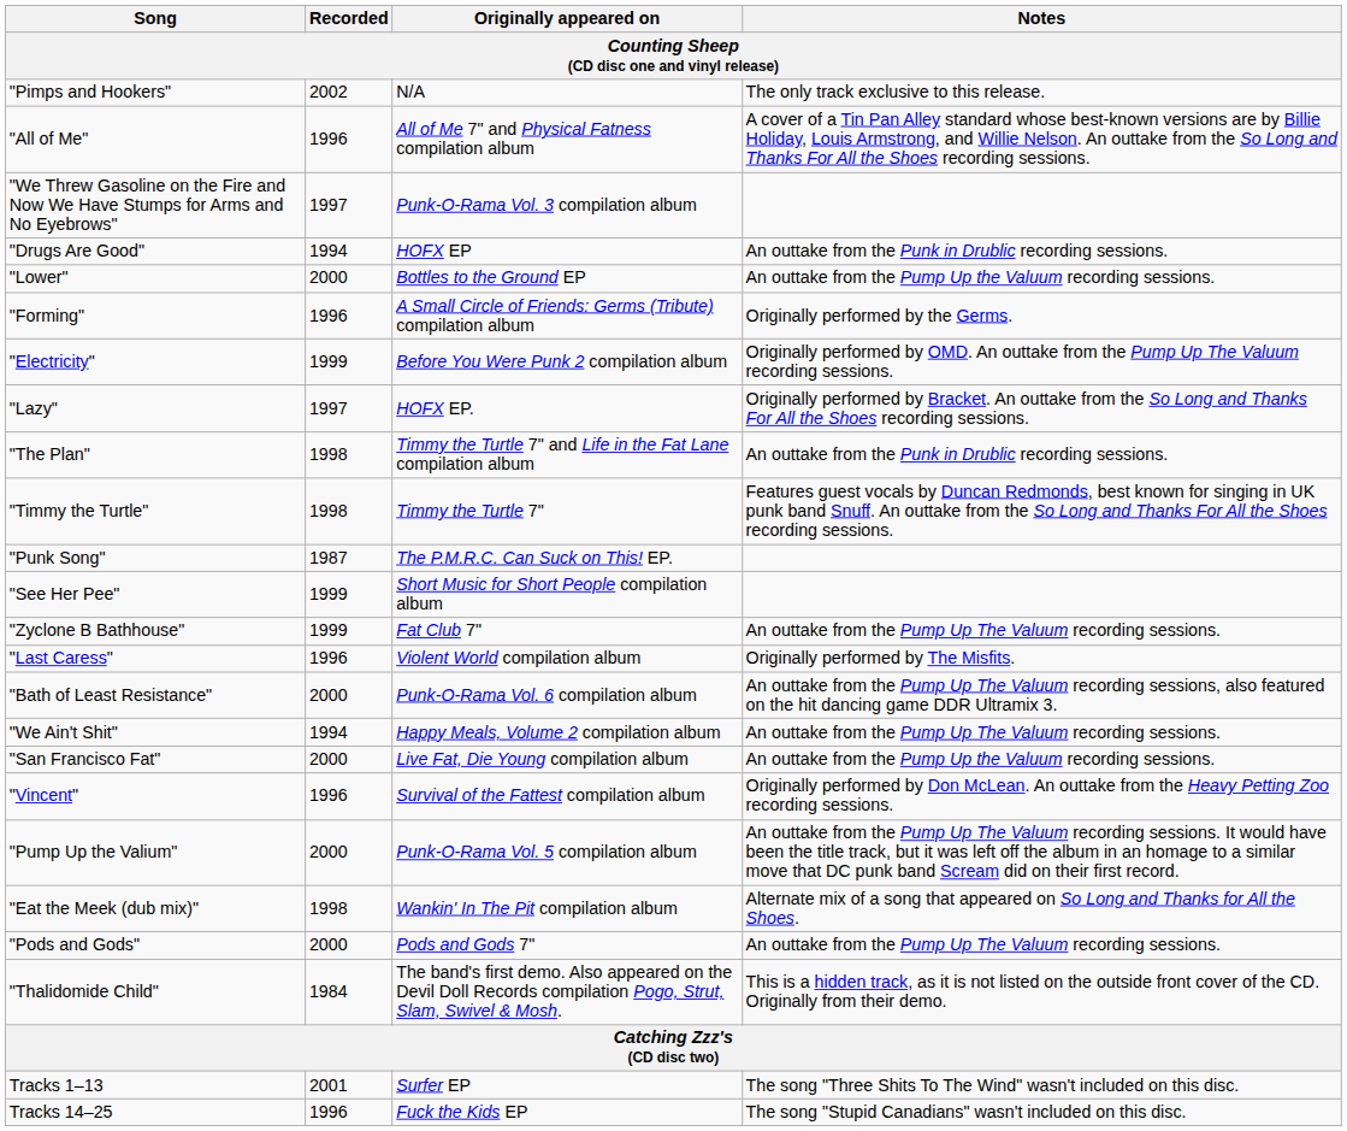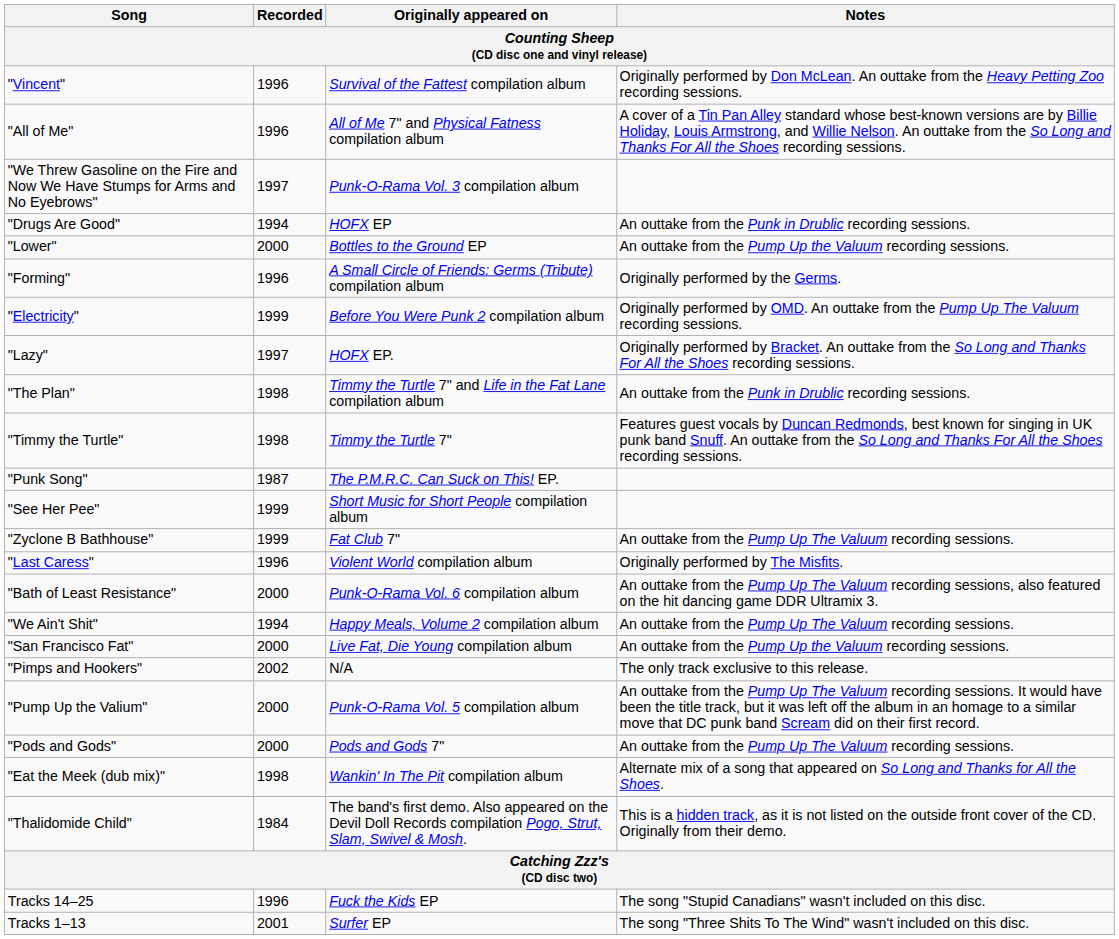rows swapped: "Pimps and Hookers" <-> "Vincent"
rows swapped: "Pods and Gods" <-> "Eat the Meek (dub mix)"
rows swapped: Tracks 1–13 <-> Tracks 14–25
